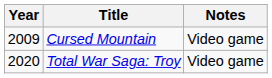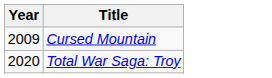- column: Notes | Video game | Video game
